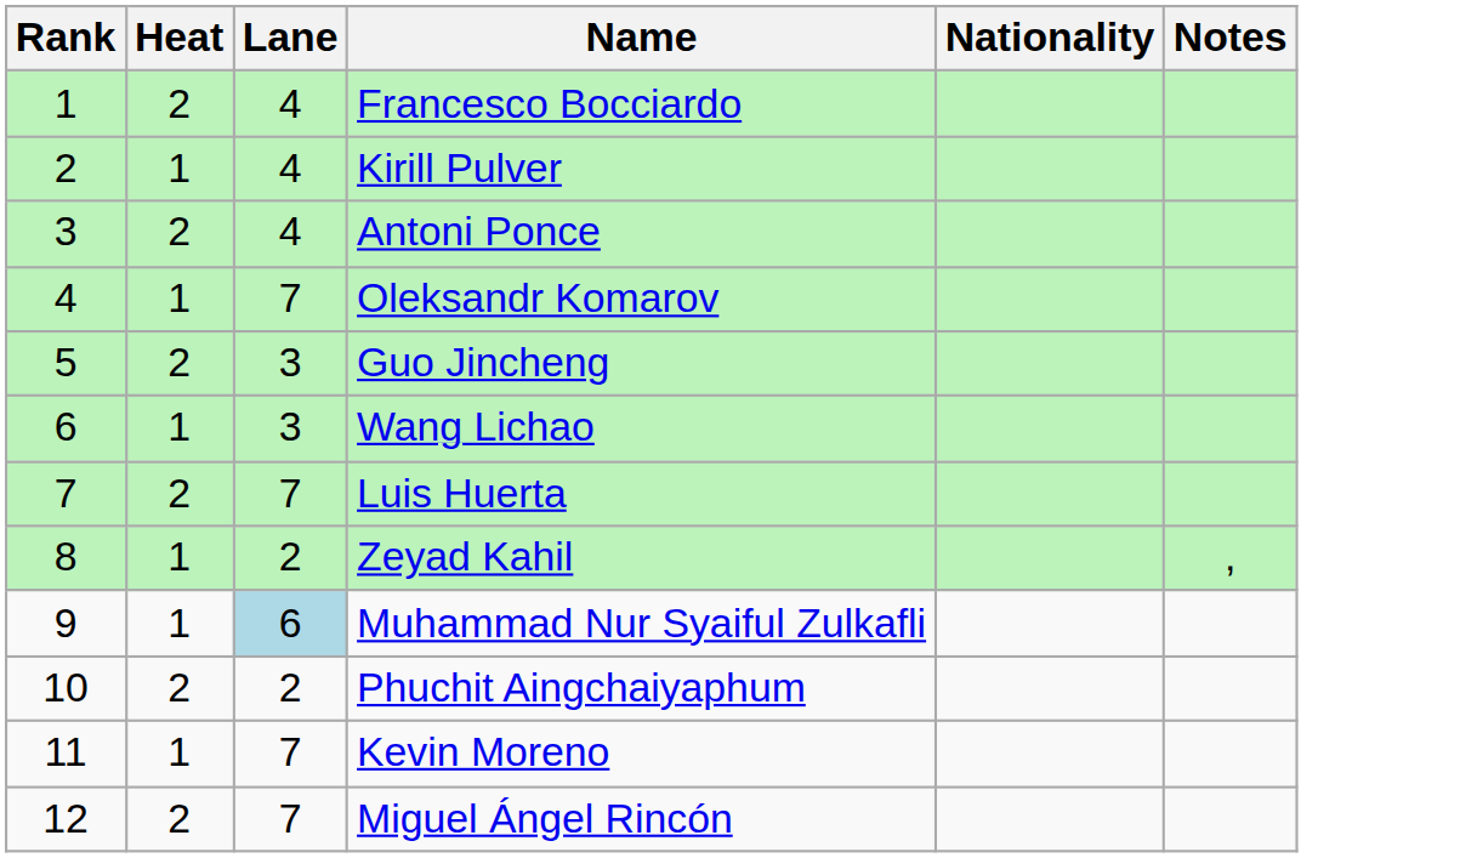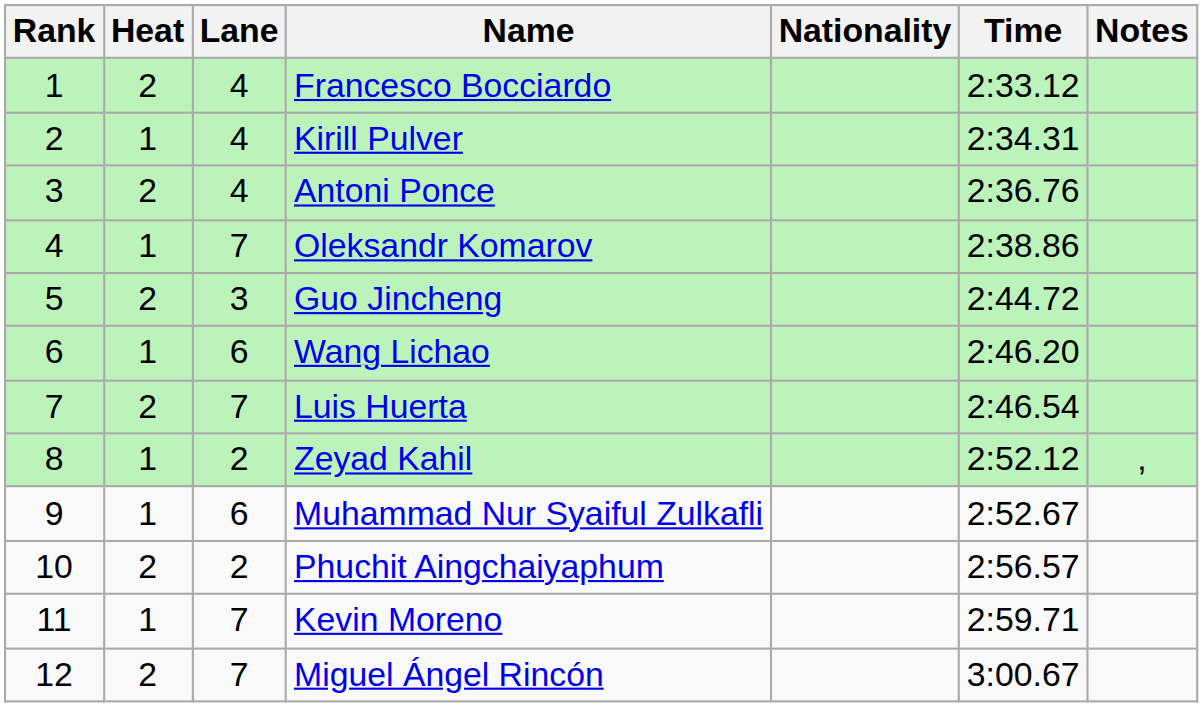+ column: Time | 2:33.12 | 2:34.31 | 2:36.76 | 2:38.86 | 2:44.72 | 2:46.20 | 2:46.54 | 2:52.12 | 2:52.67 | 2:56.57 | 2:59.71 | 3:00.67
Wang Lichao | Lane: 3 -> 6
Muhammad Nur Syaiful Zulkafli | Lane: lightblue background -> no background
